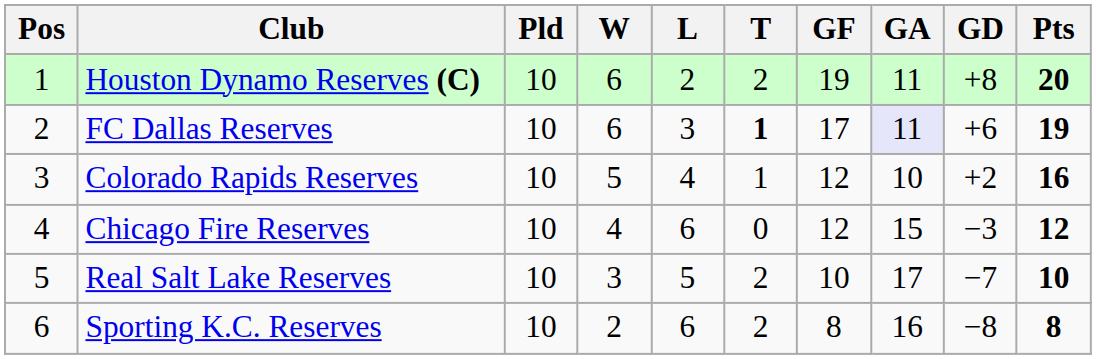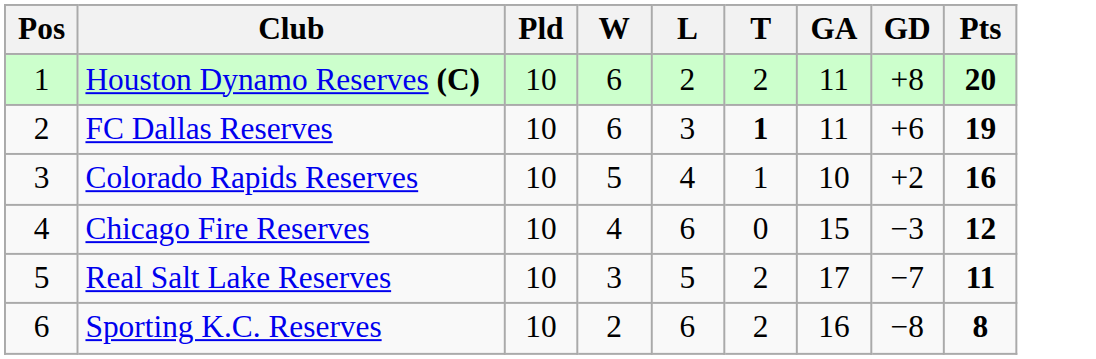- column: GF | 19 | 17 | 12 | 12 | 10 | 8
FC Dallas Reserves | GA: lavender background -> no background
Real Salt Lake Reserves | Pts: 10 -> 11
